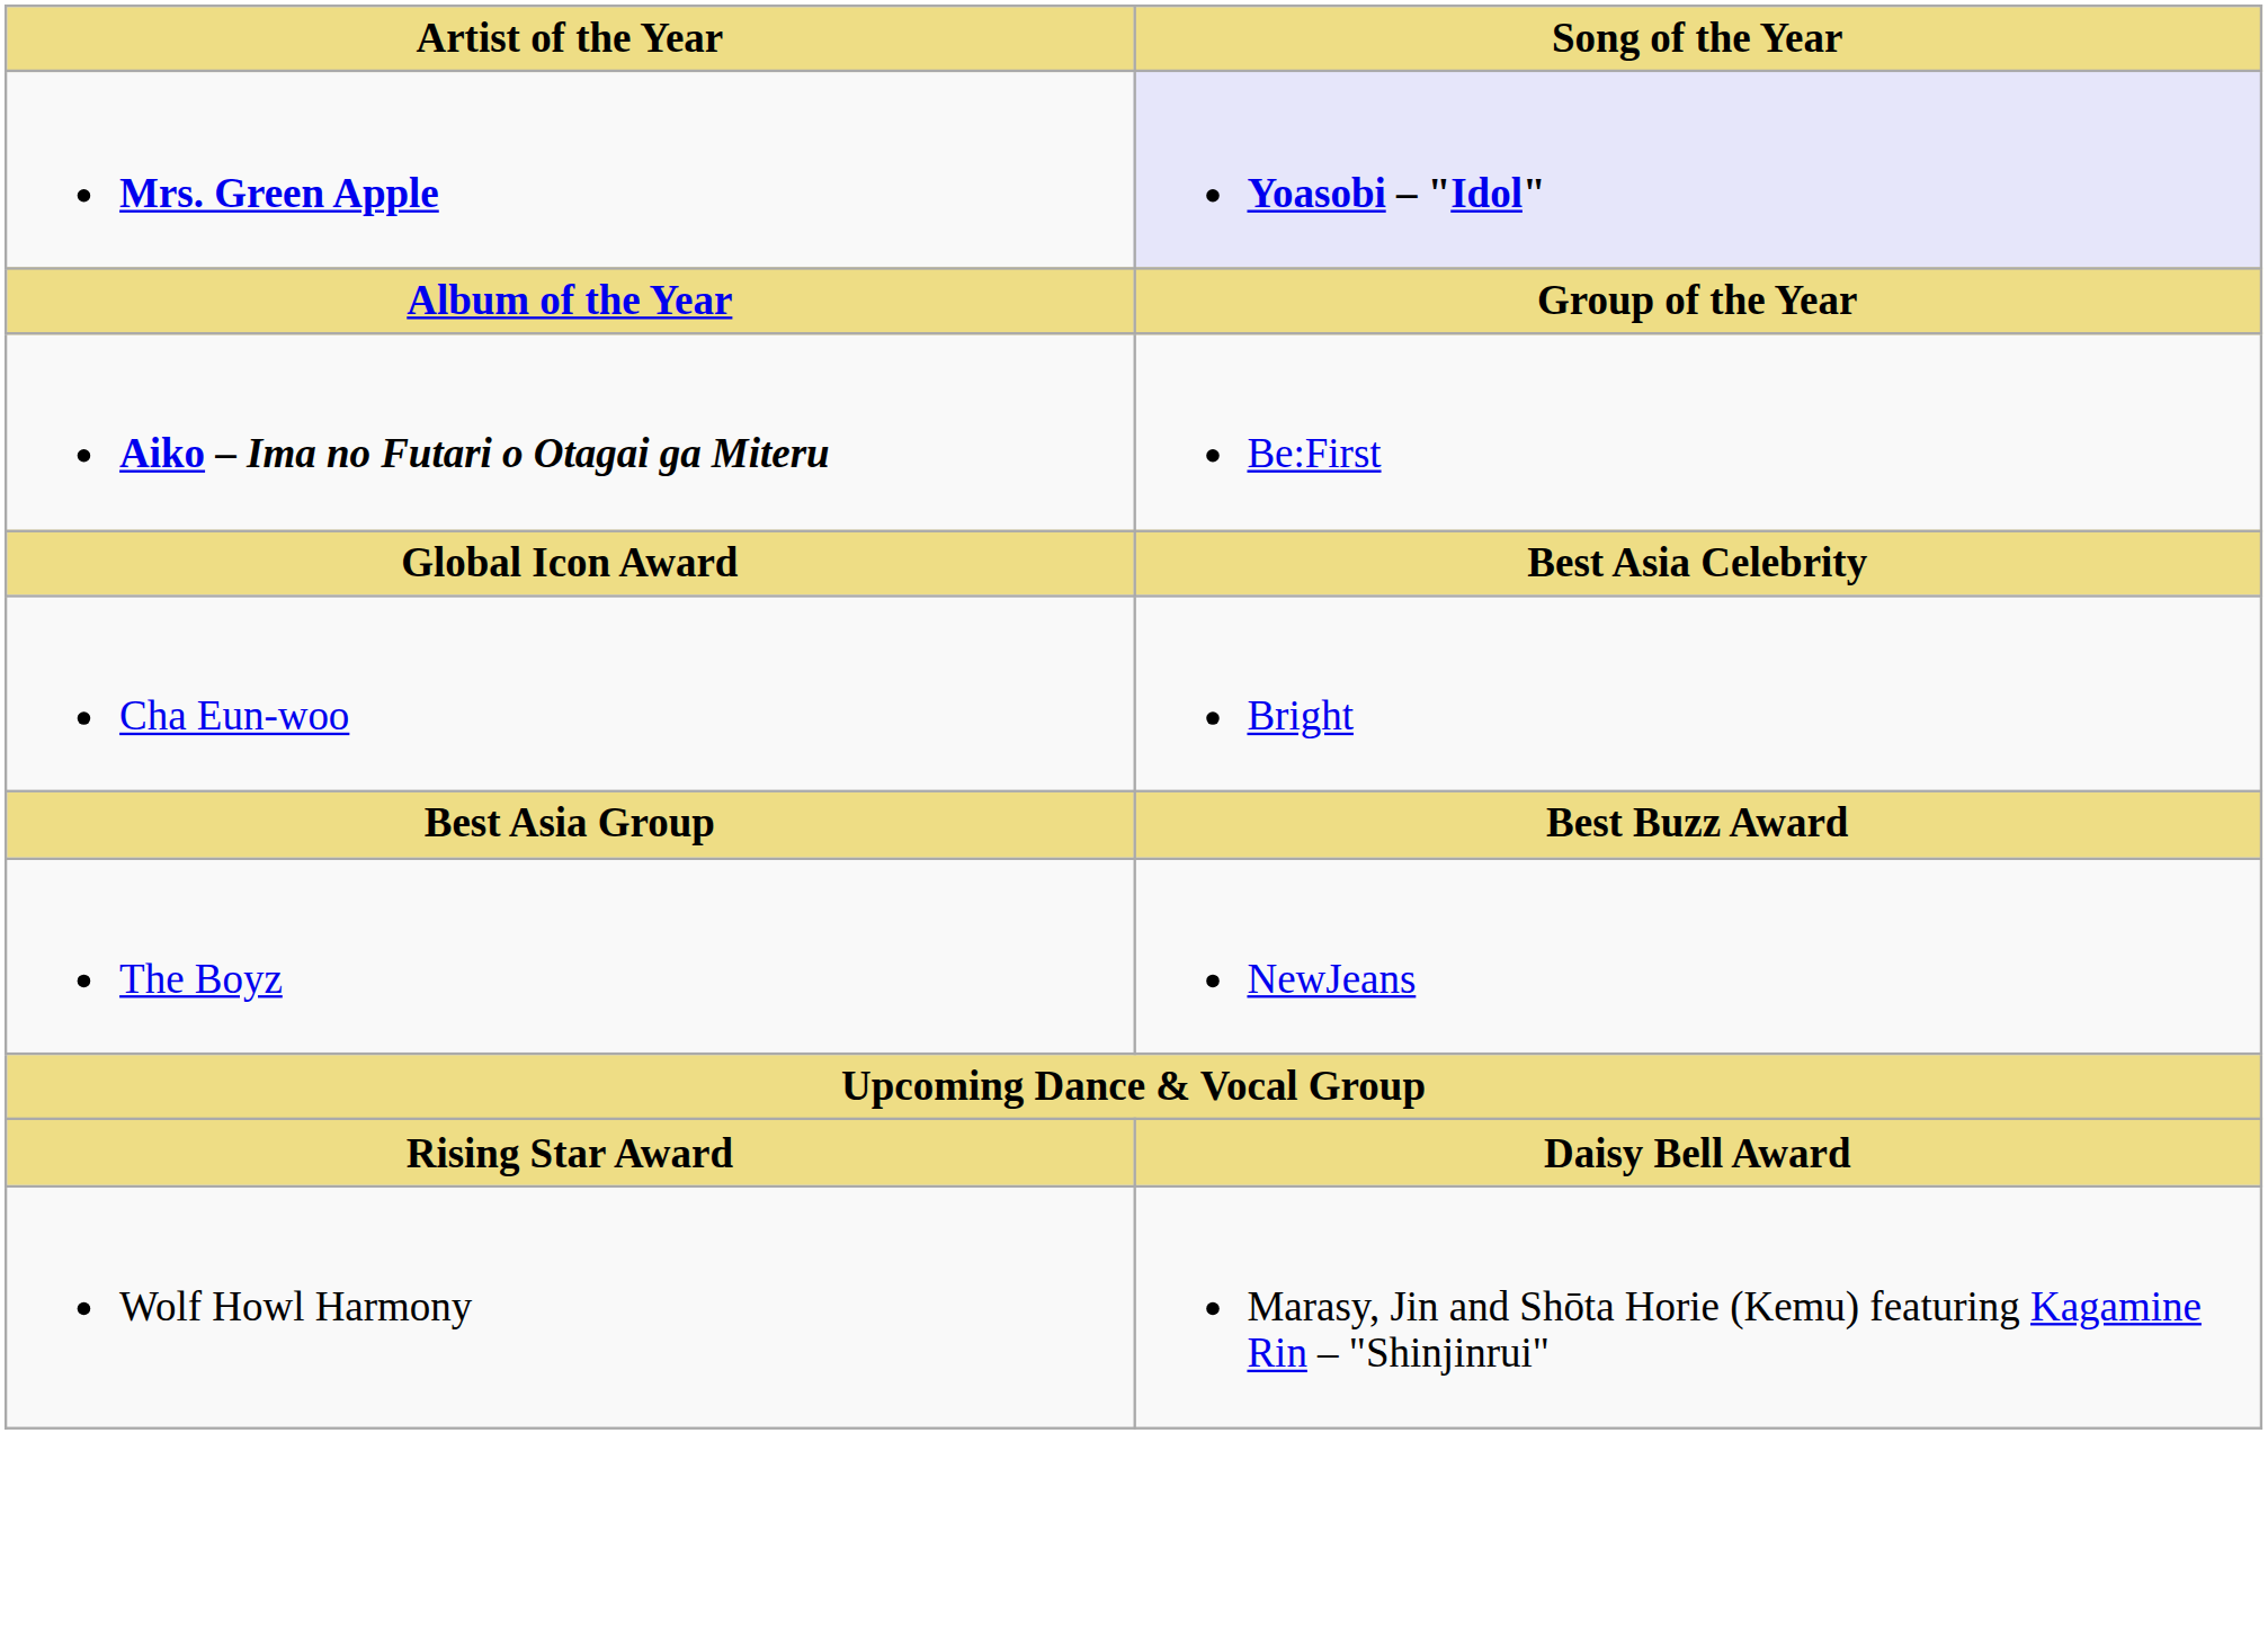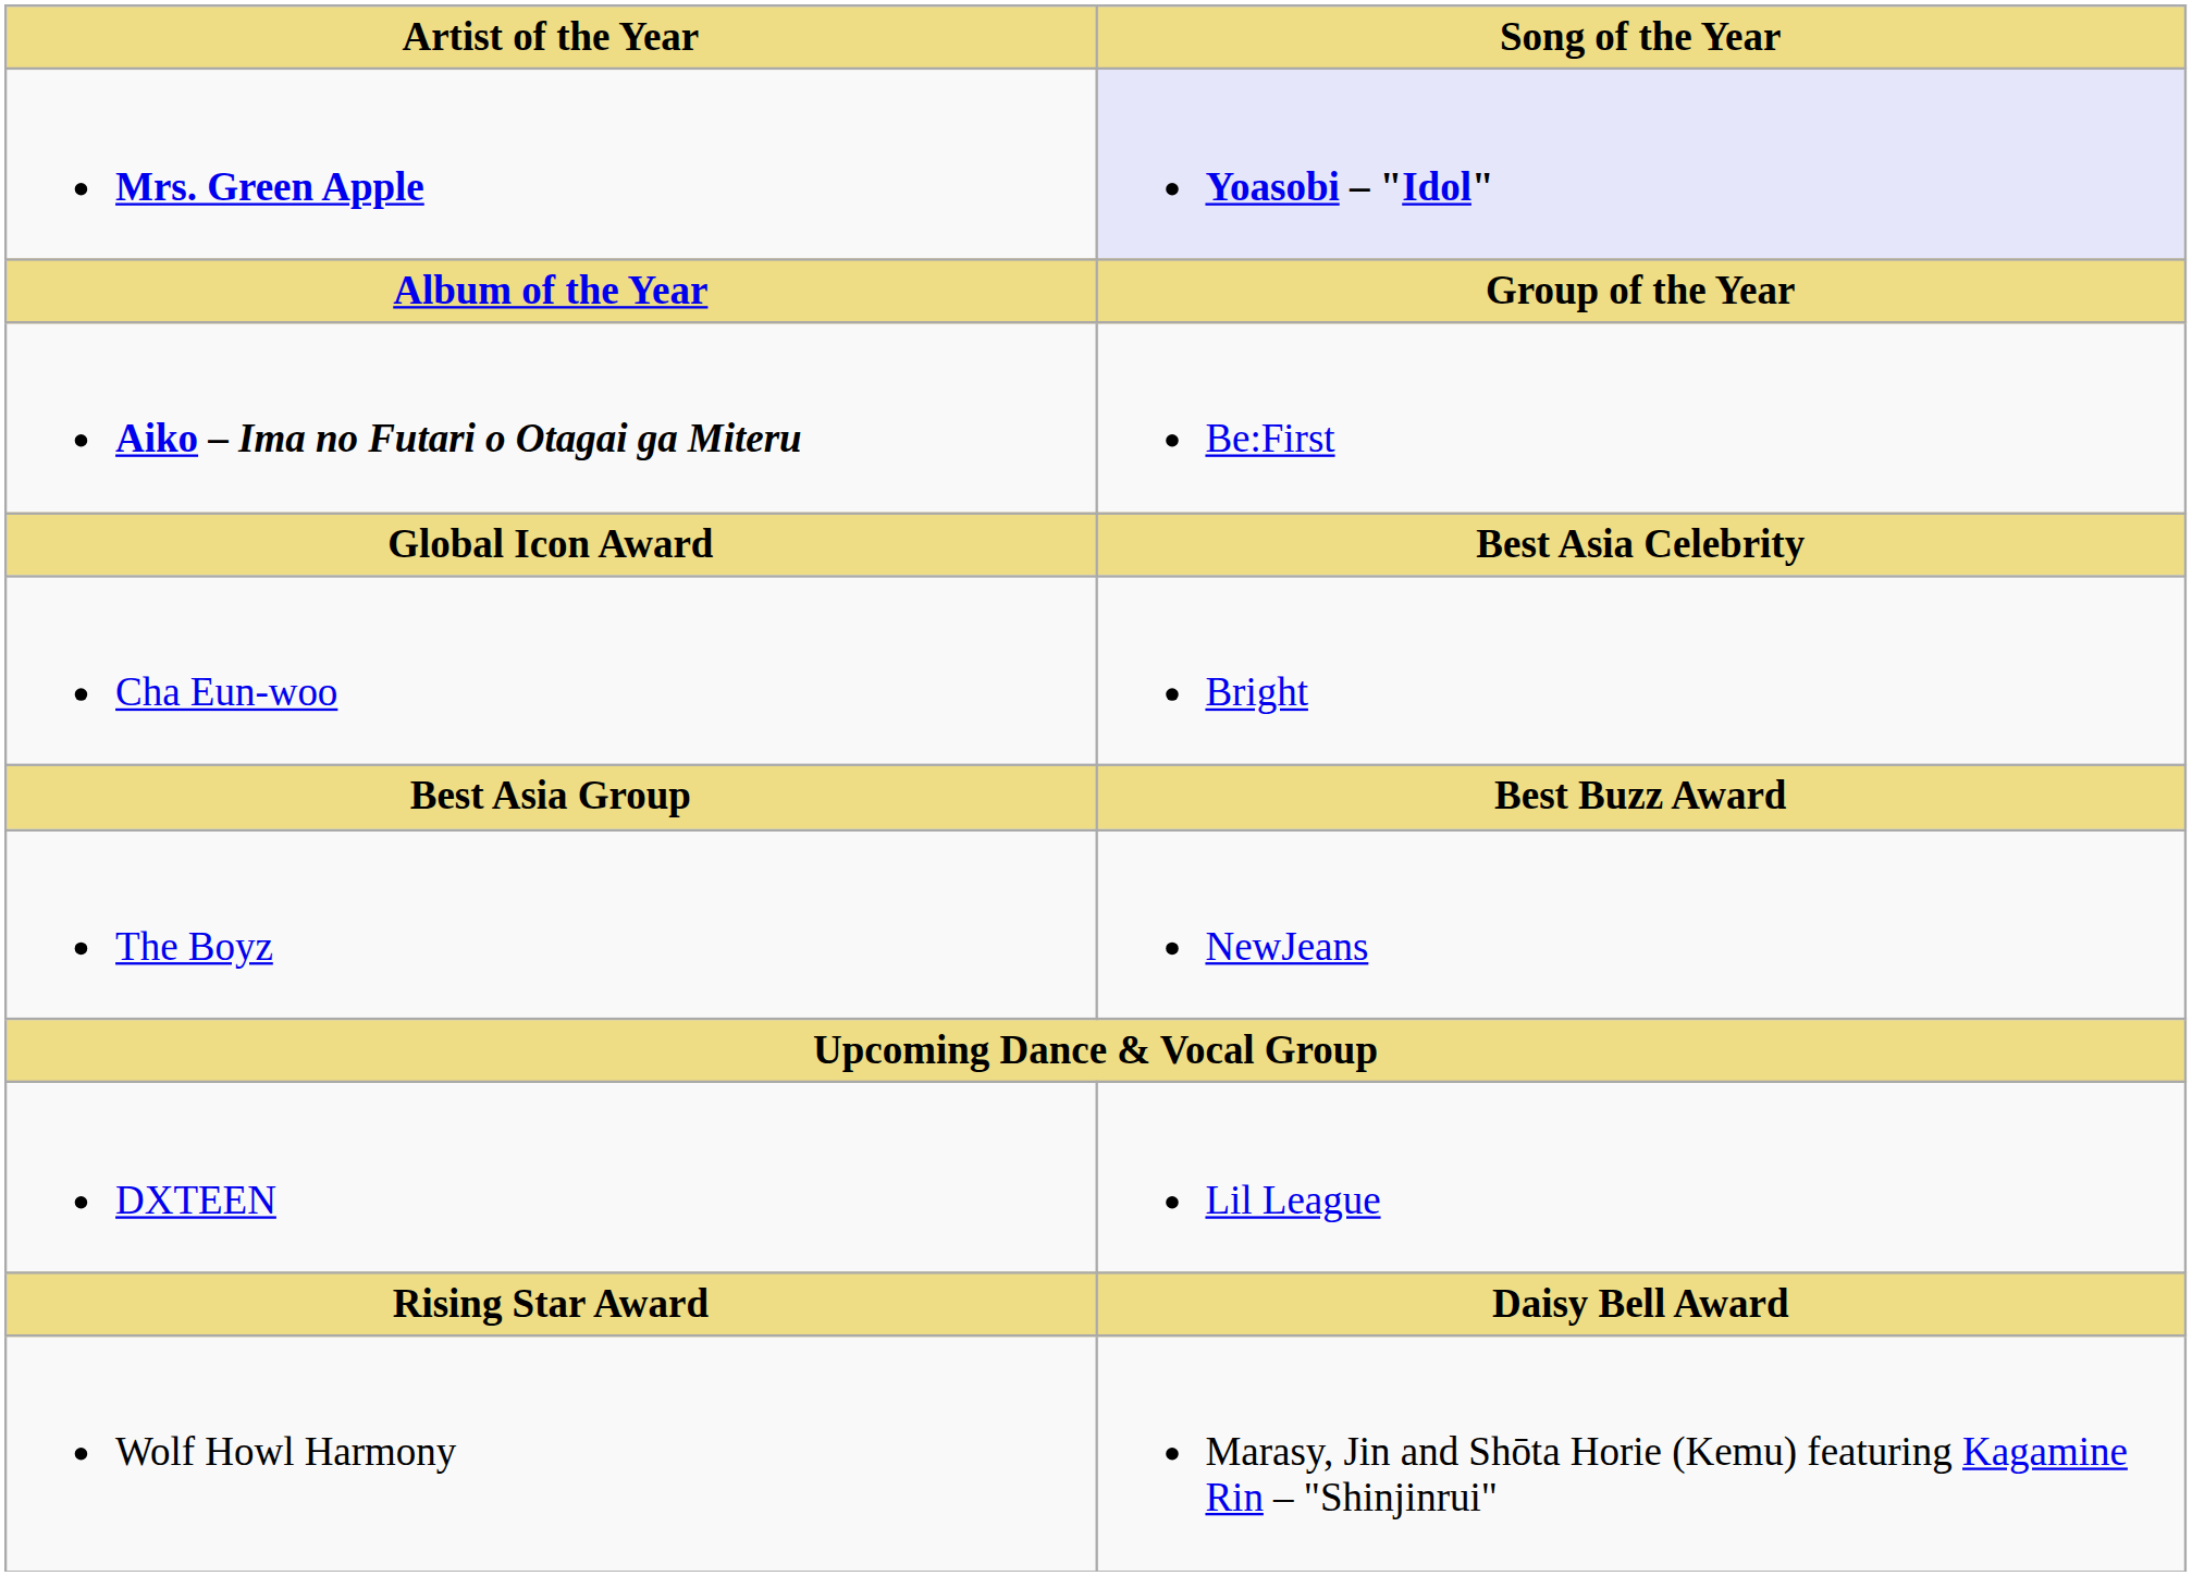+ row: DXTEEN | Lil League
